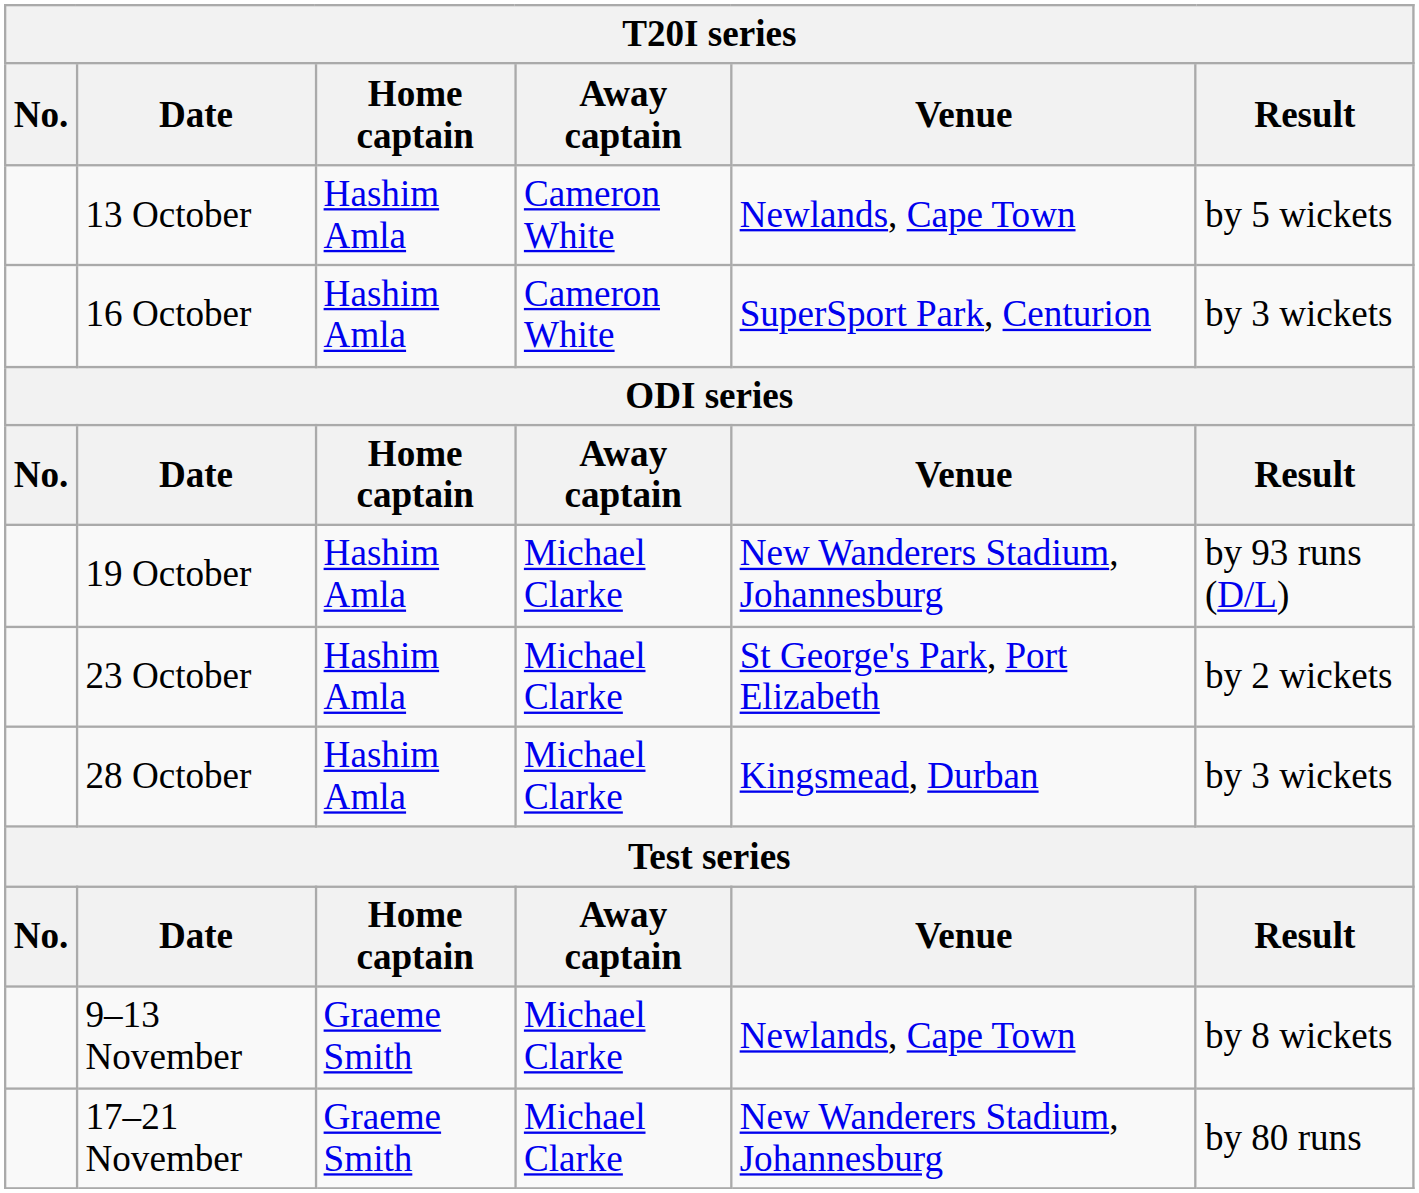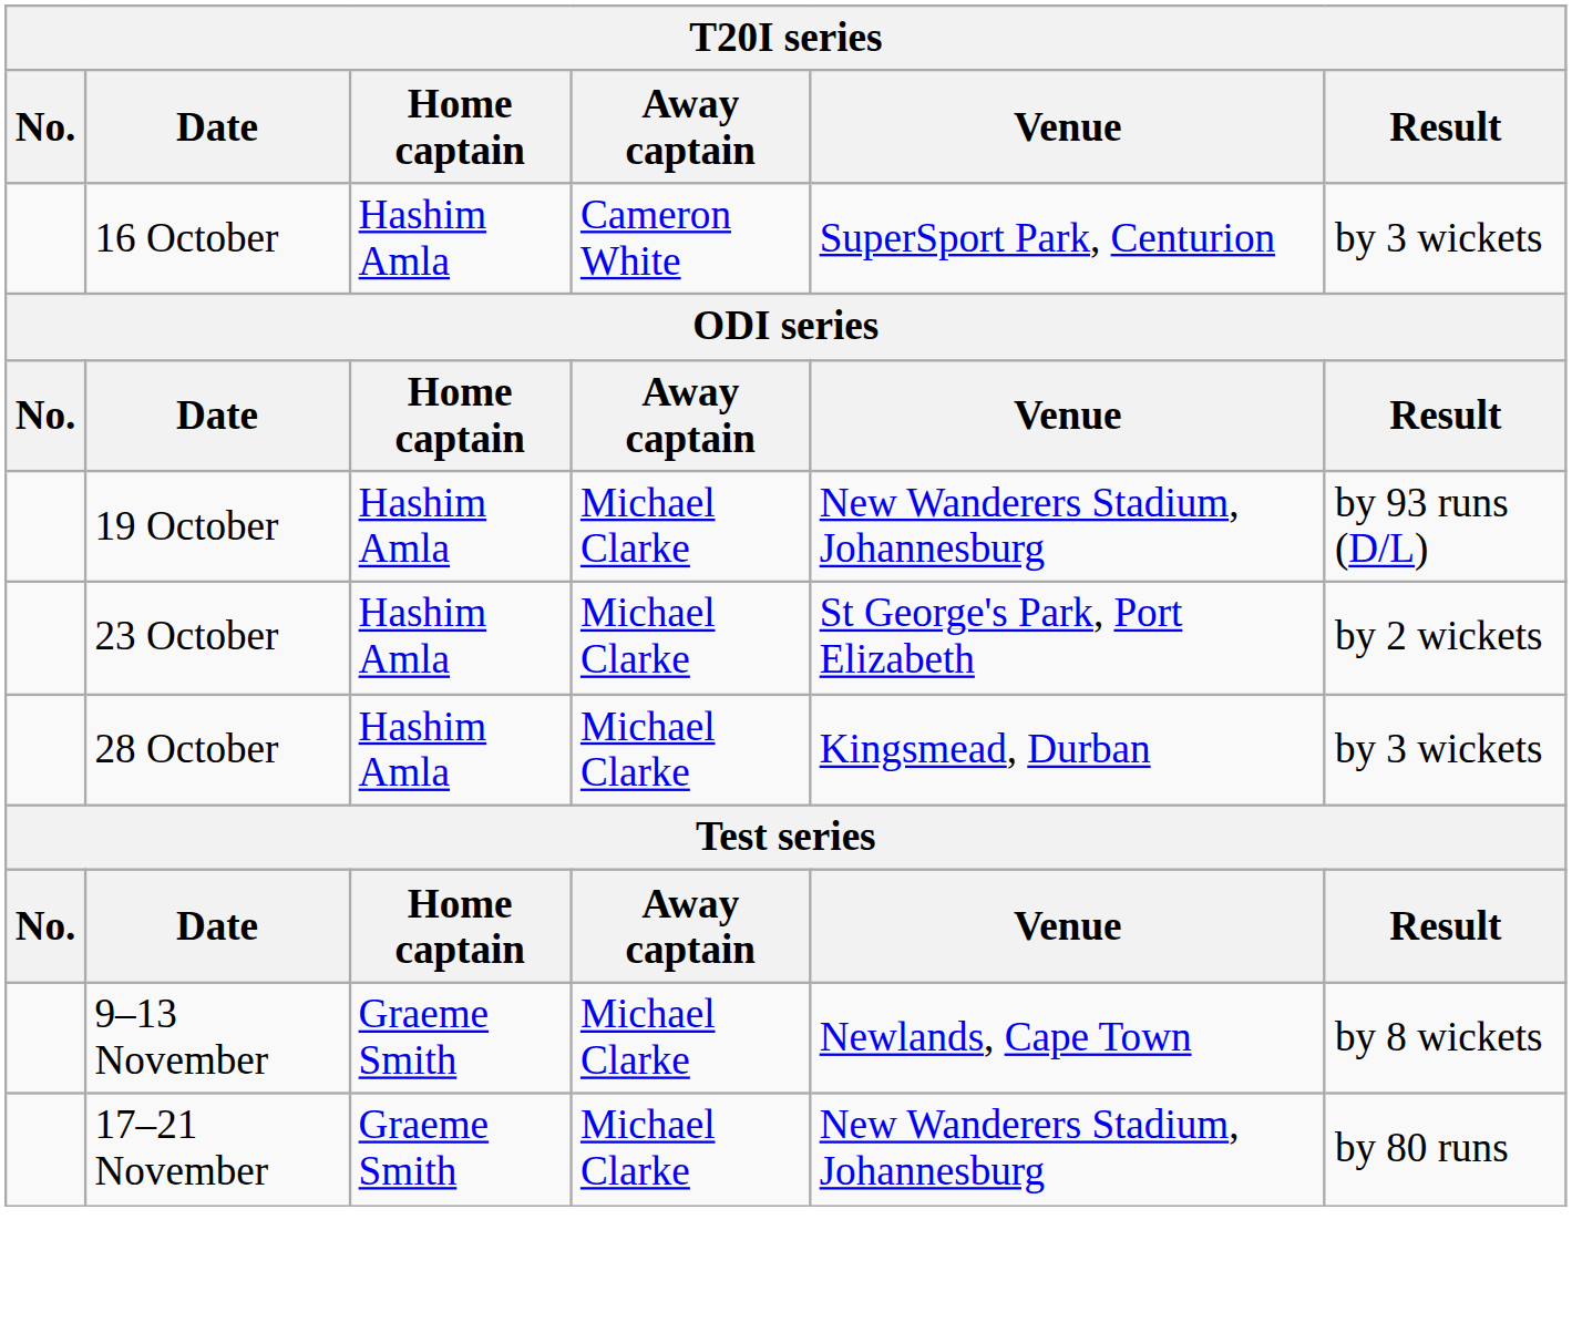- row: 13 October | Hashim Amla | Cameron White | Newlands, Cape Town | by 5 wickets
